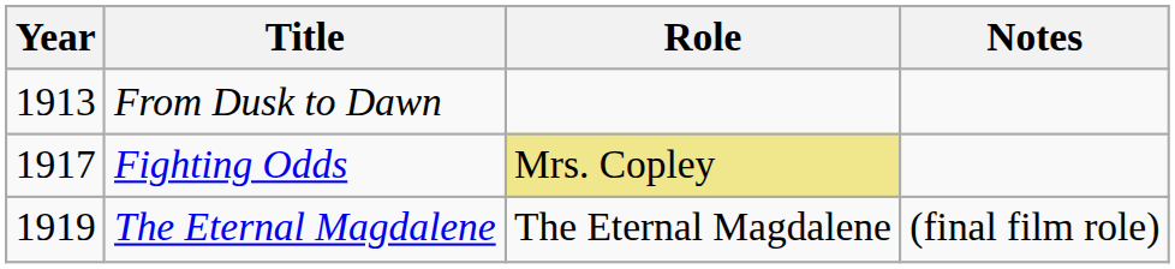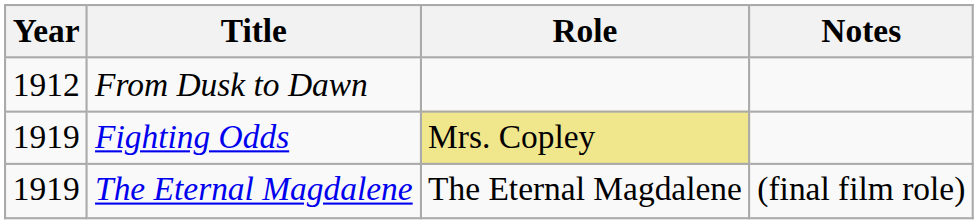From Dusk to Dawn | Year: 1913 -> 1912
Fighting Odds | Year: 1917 -> 1919
